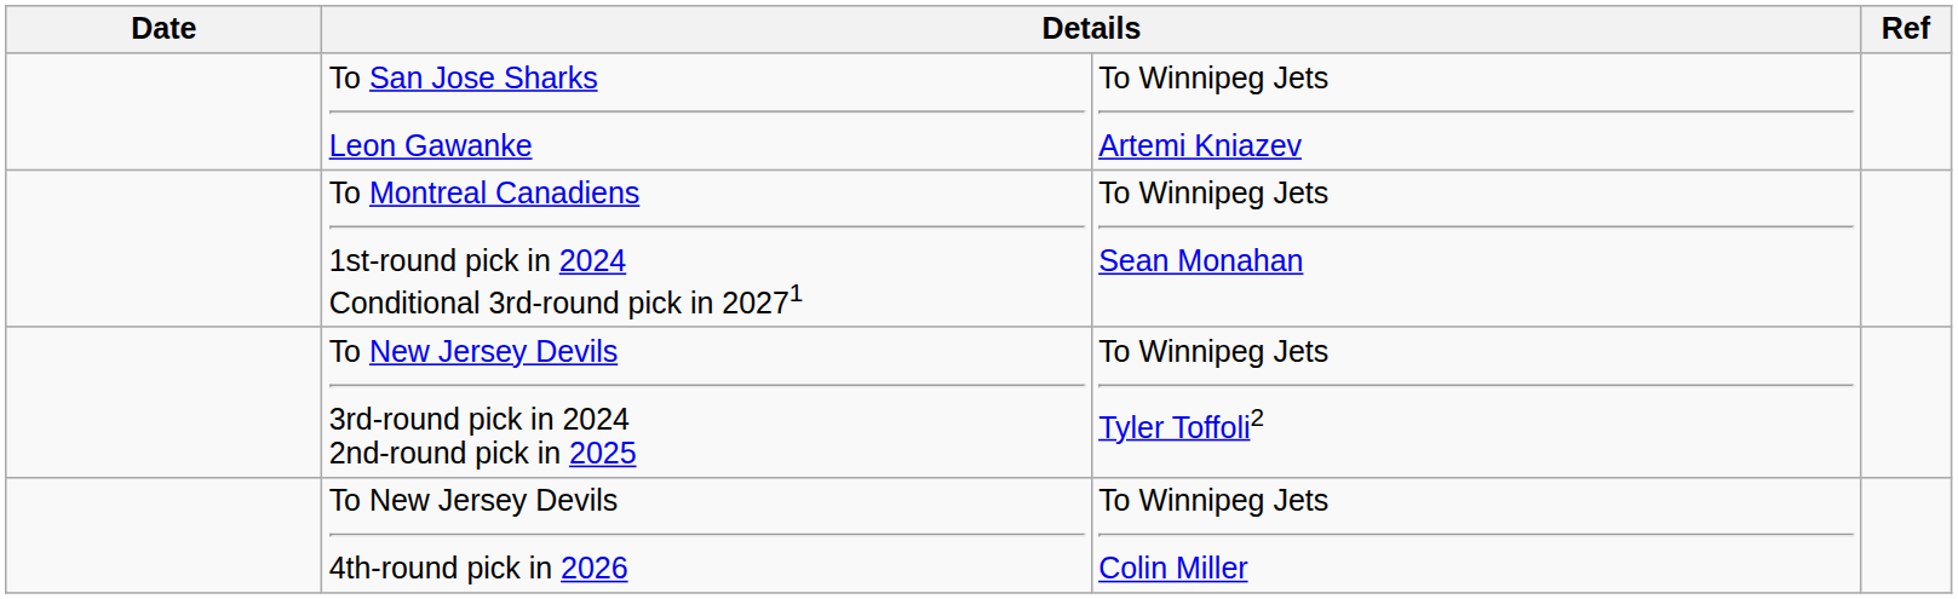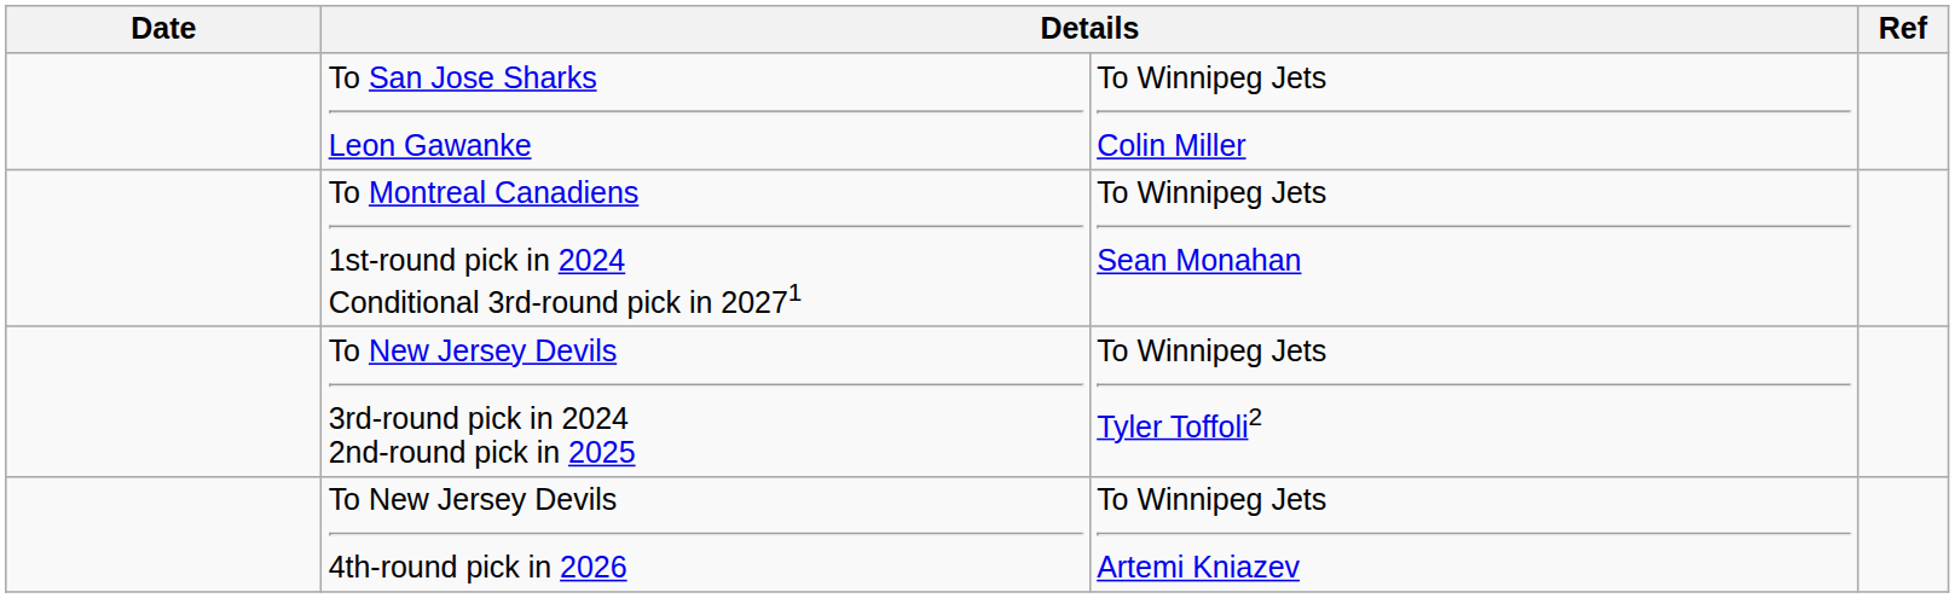To San Jose Sharks Leon Gawanke | column 3: To Winnipeg Jets Artemi Kniazev -> To Winnipeg Jets Colin Miller
To New Jersey Devils 4th-round pick in 2026 | column 3: To Winnipeg Jets Colin Miller -> To Winnipeg Jets Artemi Kniazev
